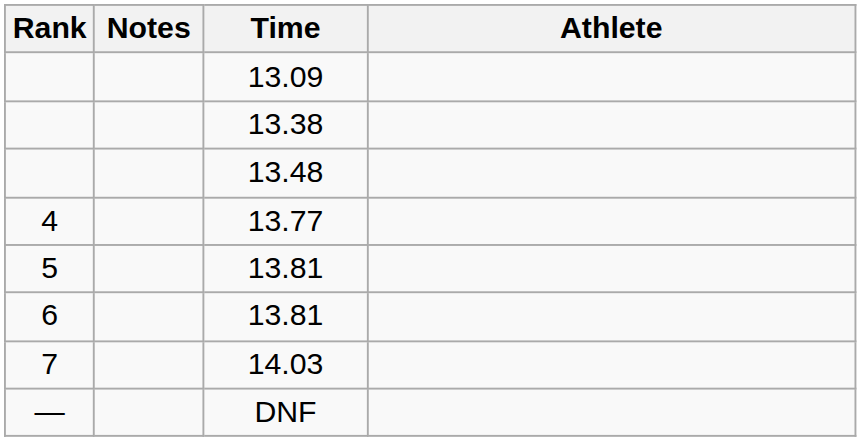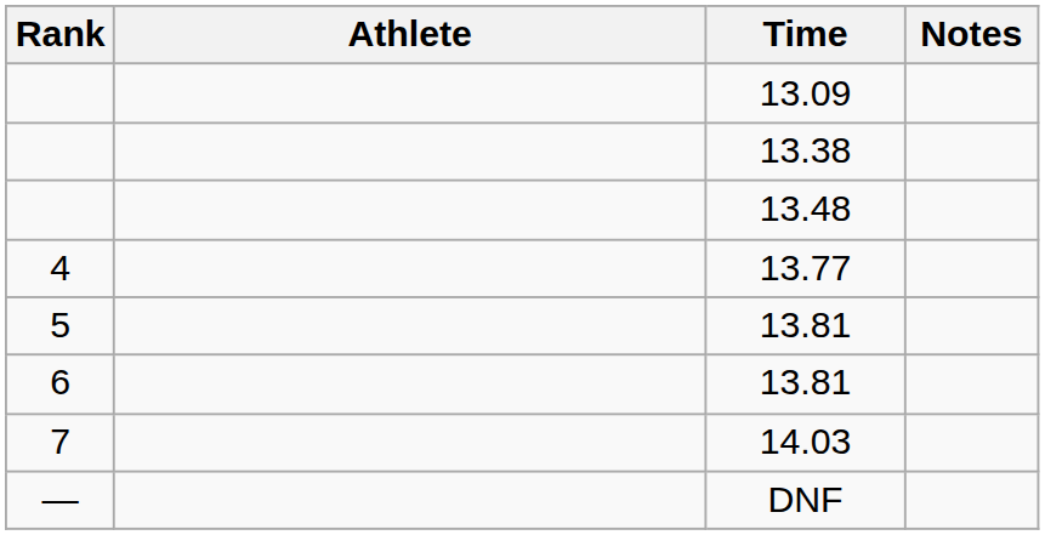columns swapped: Athlete <-> Notes
